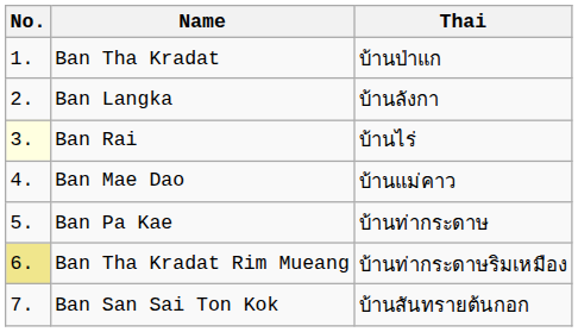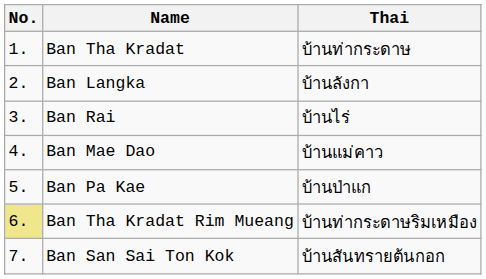Ban Tha Kradat | Thai: บ้านป่าแก -> บ้านท่ากระดาษ
Ban Rai | No.: lightyellow background -> no background
Ban Pa Kae | Thai: บ้านท่ากระดาษ -> บ้านป่าแก
